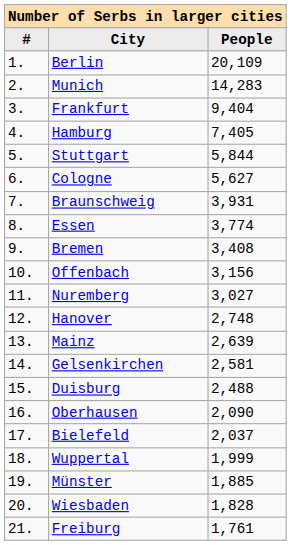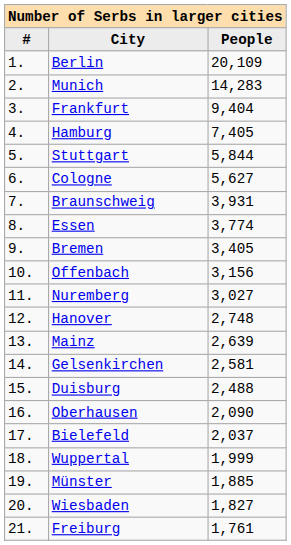Bremen | People: 3,408 -> 3,405
Wiesbaden | People: 1,828 -> 1,827
